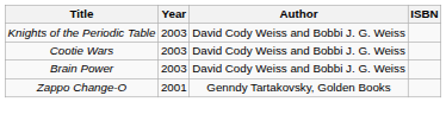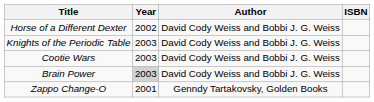+ row: Horse of a Different Dexter | 2002 | David Cody Weiss and Bobbi J. G. Weiss
Brain Power | Year: no background -> lightgrey background
